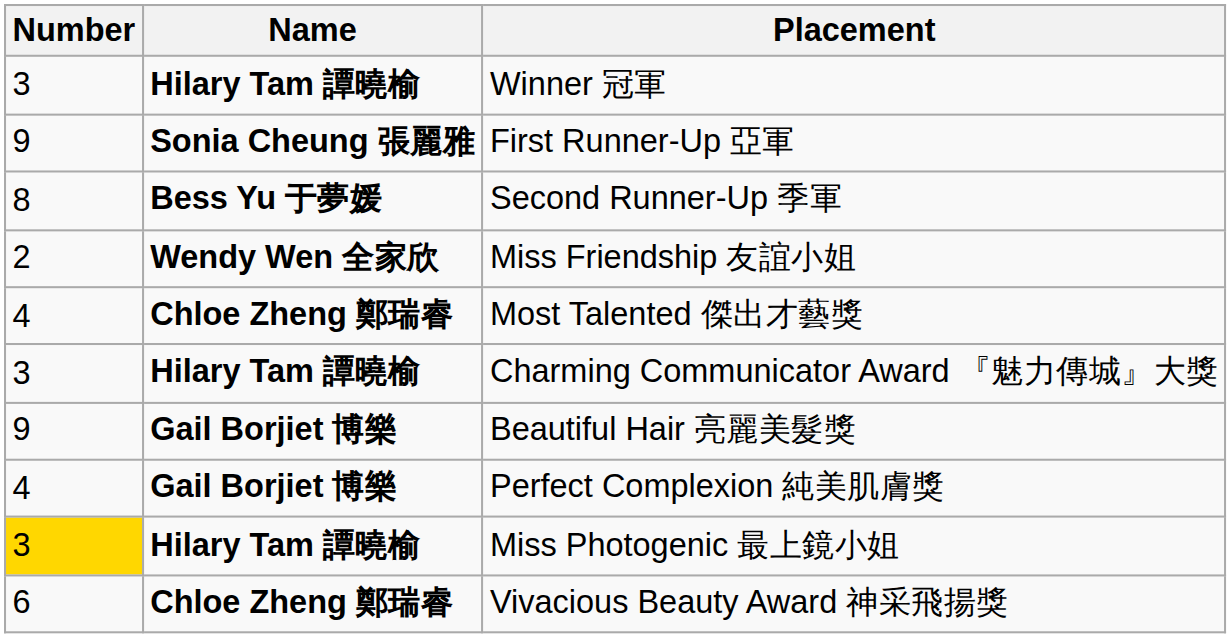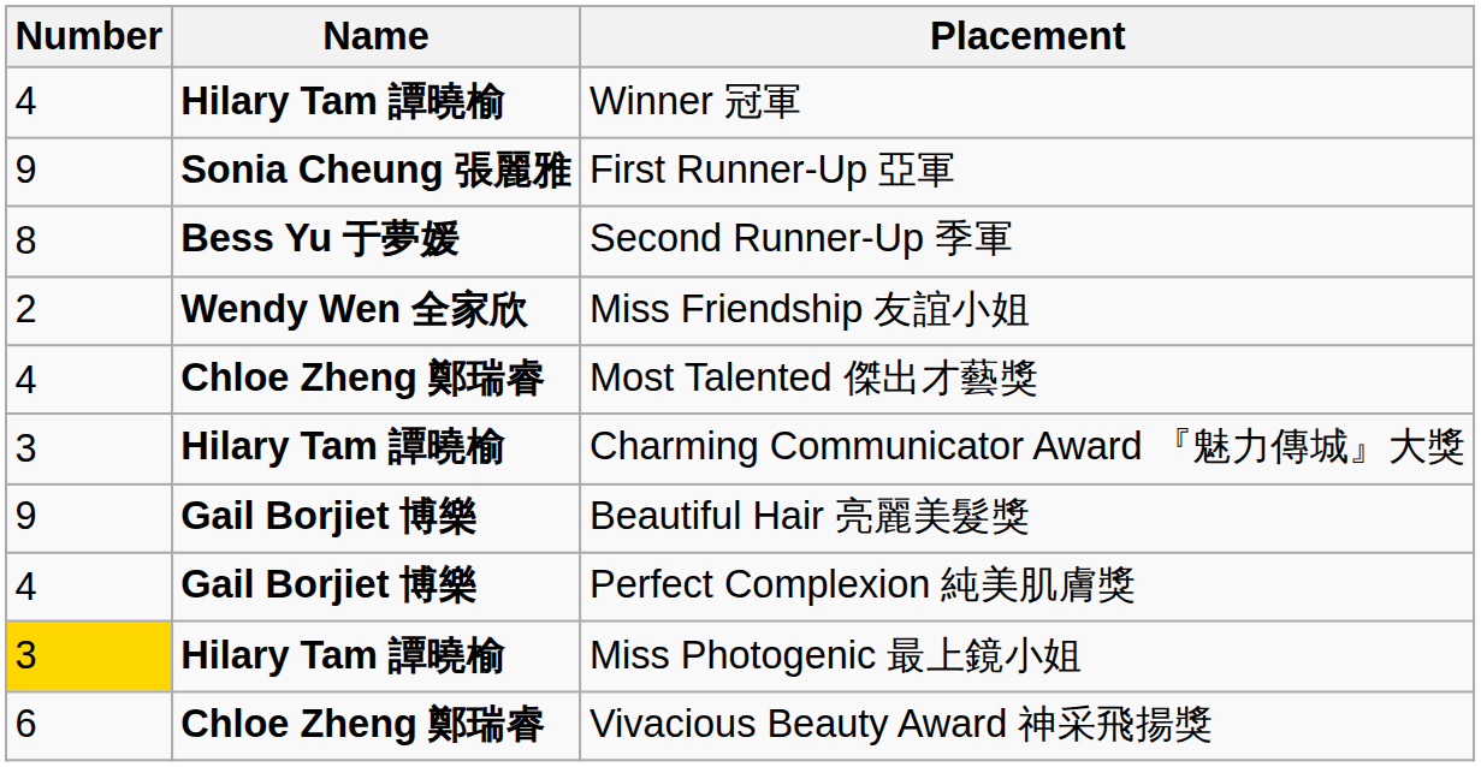Winner 冠軍 | Number: 3 -> 4
